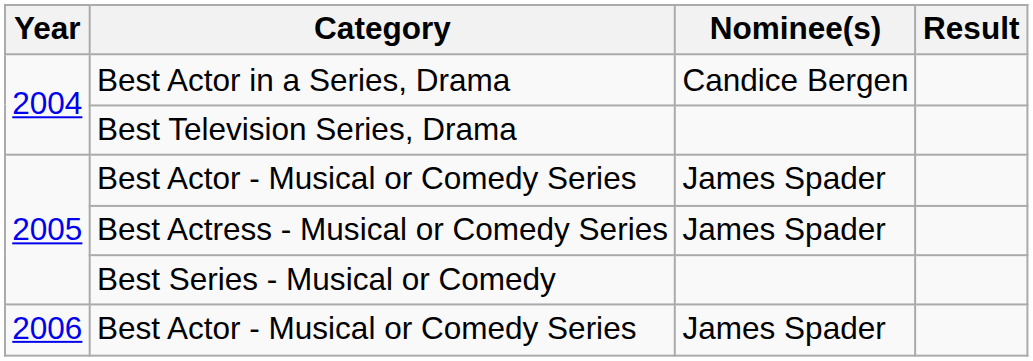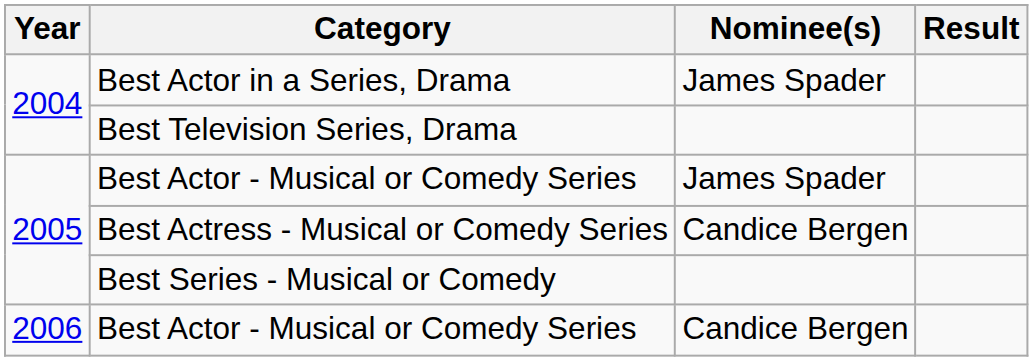Best Actor in a Series, Drama | Nominee(s): Candice Bergen -> James Spader
Best Actress - Musical or Comedy Series | Nominee(s): James Spader -> Candice Bergen
2006 / Best Actor - Musical or Comedy Series | Nominee(s): James Spader -> Candice Bergen
